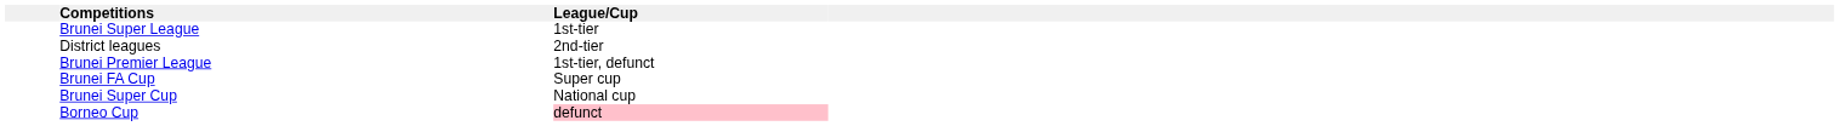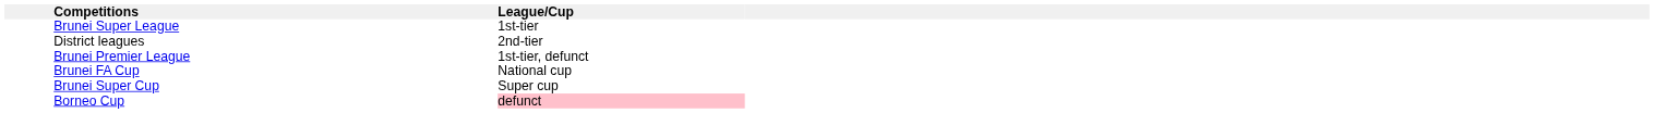Brunei FA Cup | League/Cup: Super cup -> National cup
Brunei Super Cup | League/Cup: National cup -> Super cup
